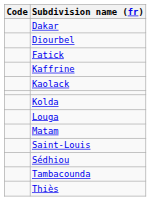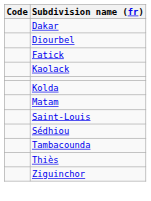- row: Kaffrine
- row: Louga
+ row: Ziguinchor
